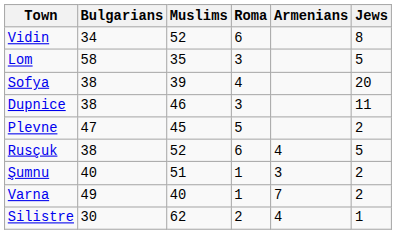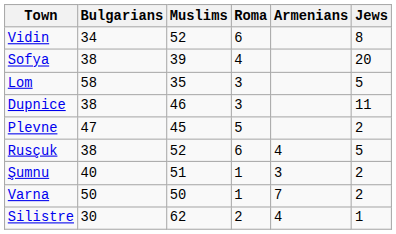rows swapped: Sofya <-> Lom
Varna | Bulgarians: 49 -> 50
Varna | Muslims: 40 -> 50
